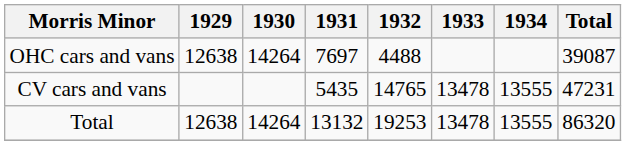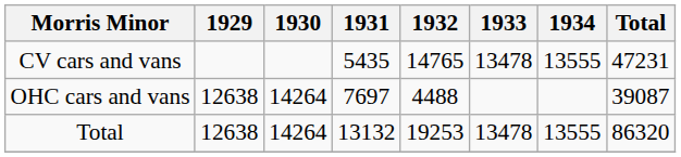rows swapped: OHC cars and vans <-> CV cars and vans
